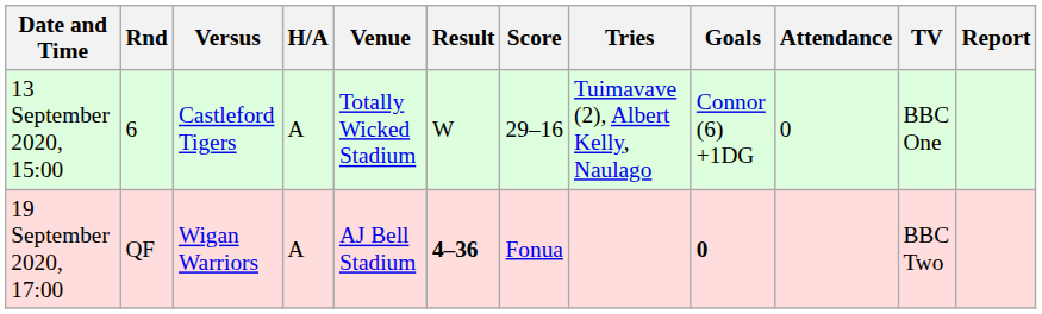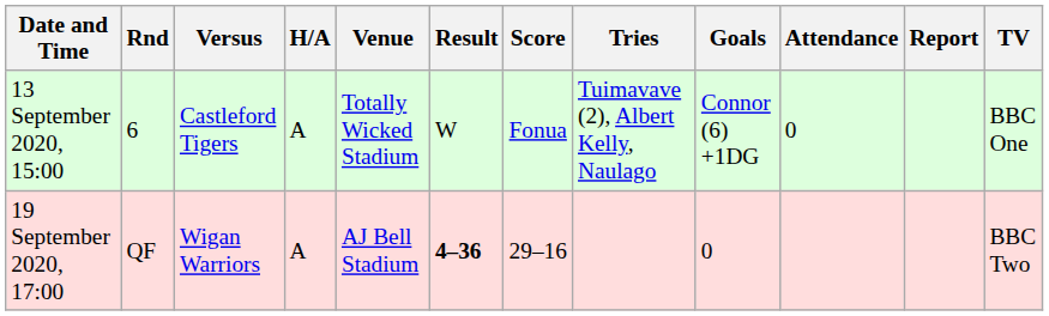columns swapped: TV <-> Report
13 September 2020, 15:00 | Score: 29–16 -> Fonua
19 September 2020, 17:00 | Score: Fonua -> 29–16
19 September 2020, 17:00 | Goals: bold -> normal
